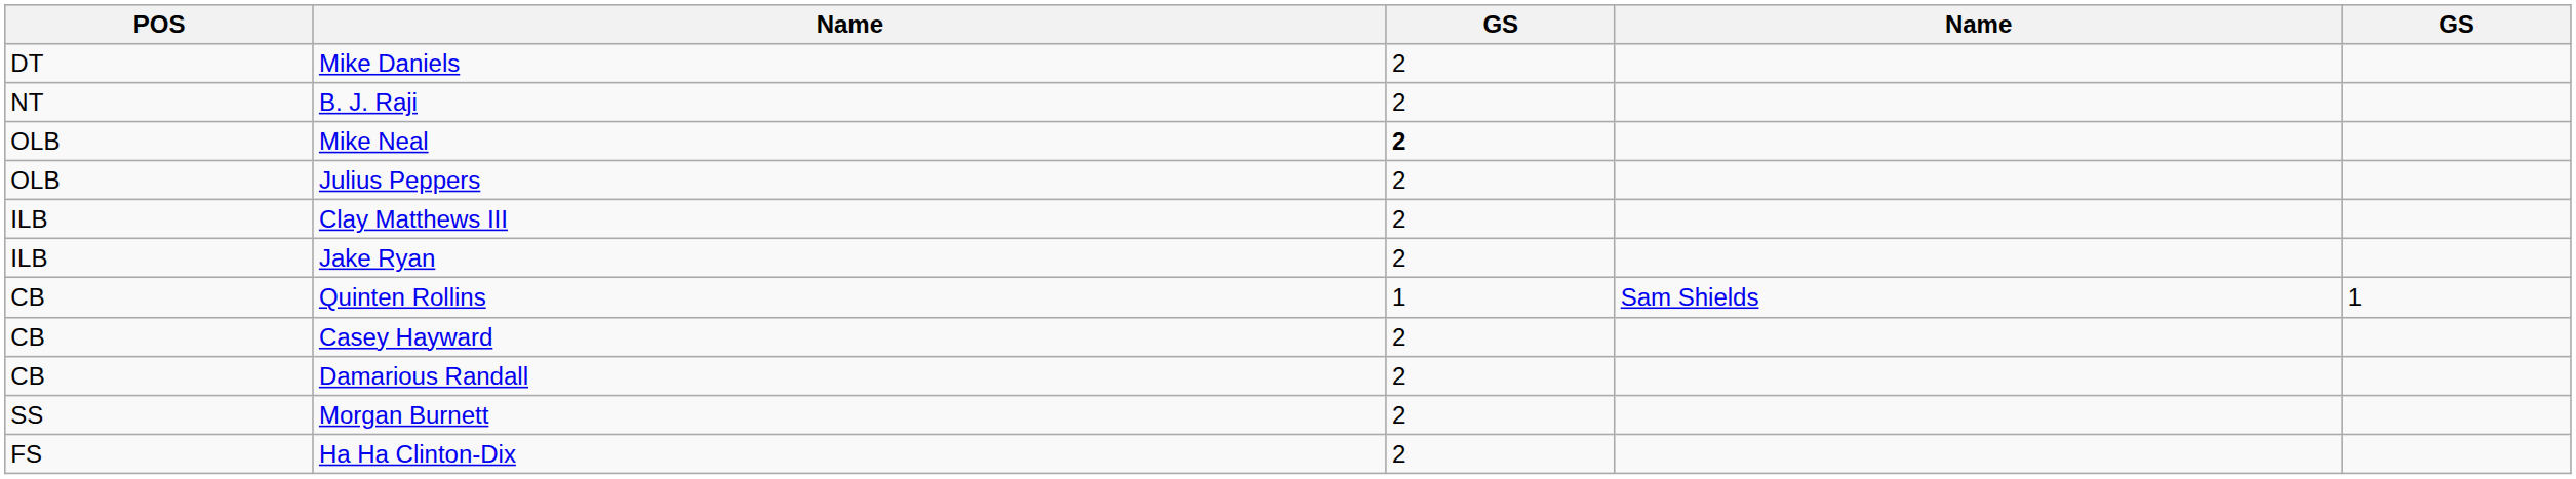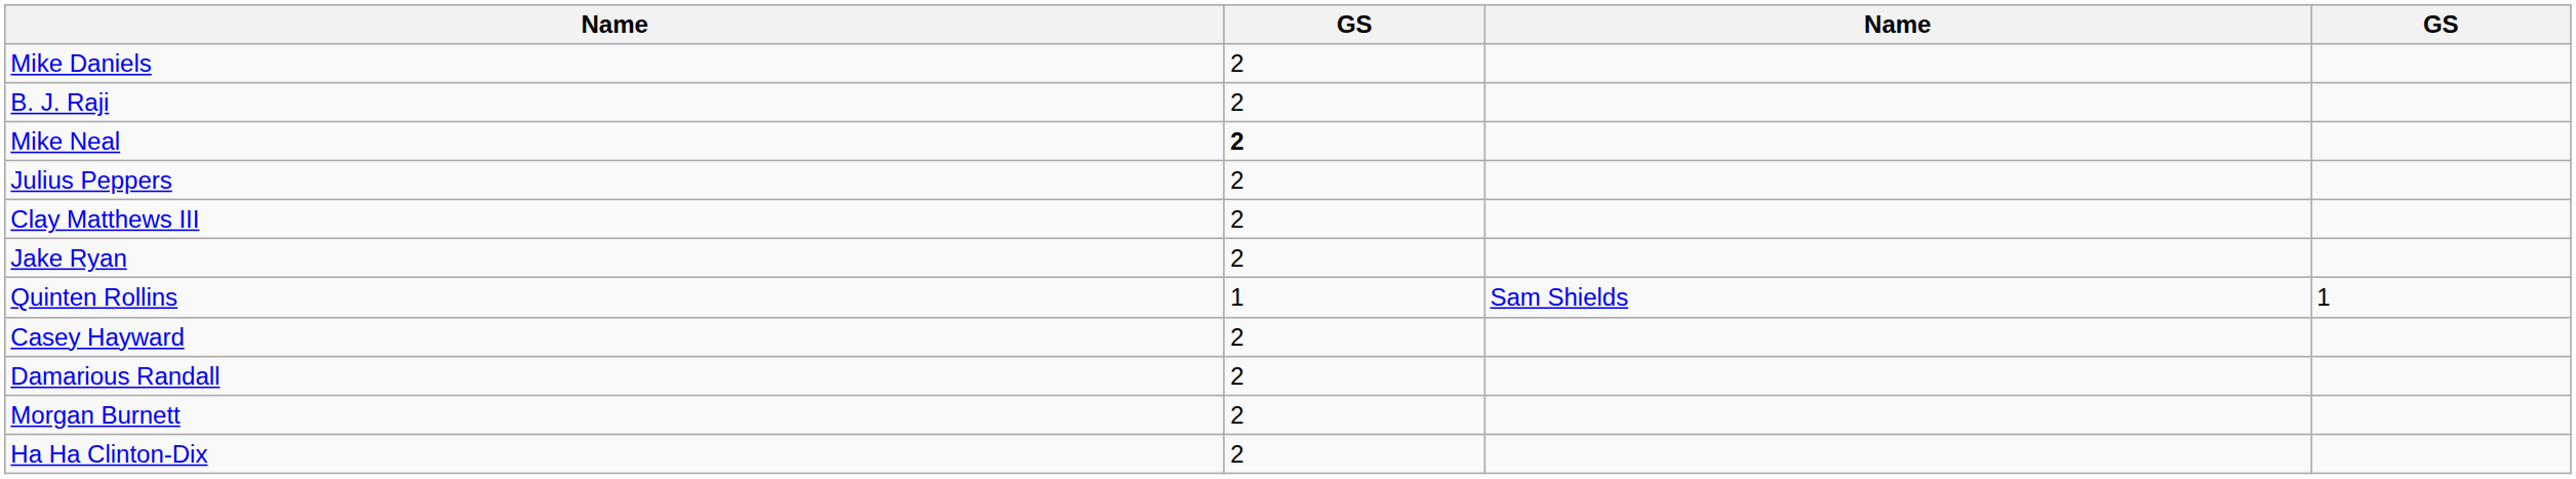- column: POS | DT | NT | OLB | OLB | ILB | ILB | CB | CB | CB | SS | FS
